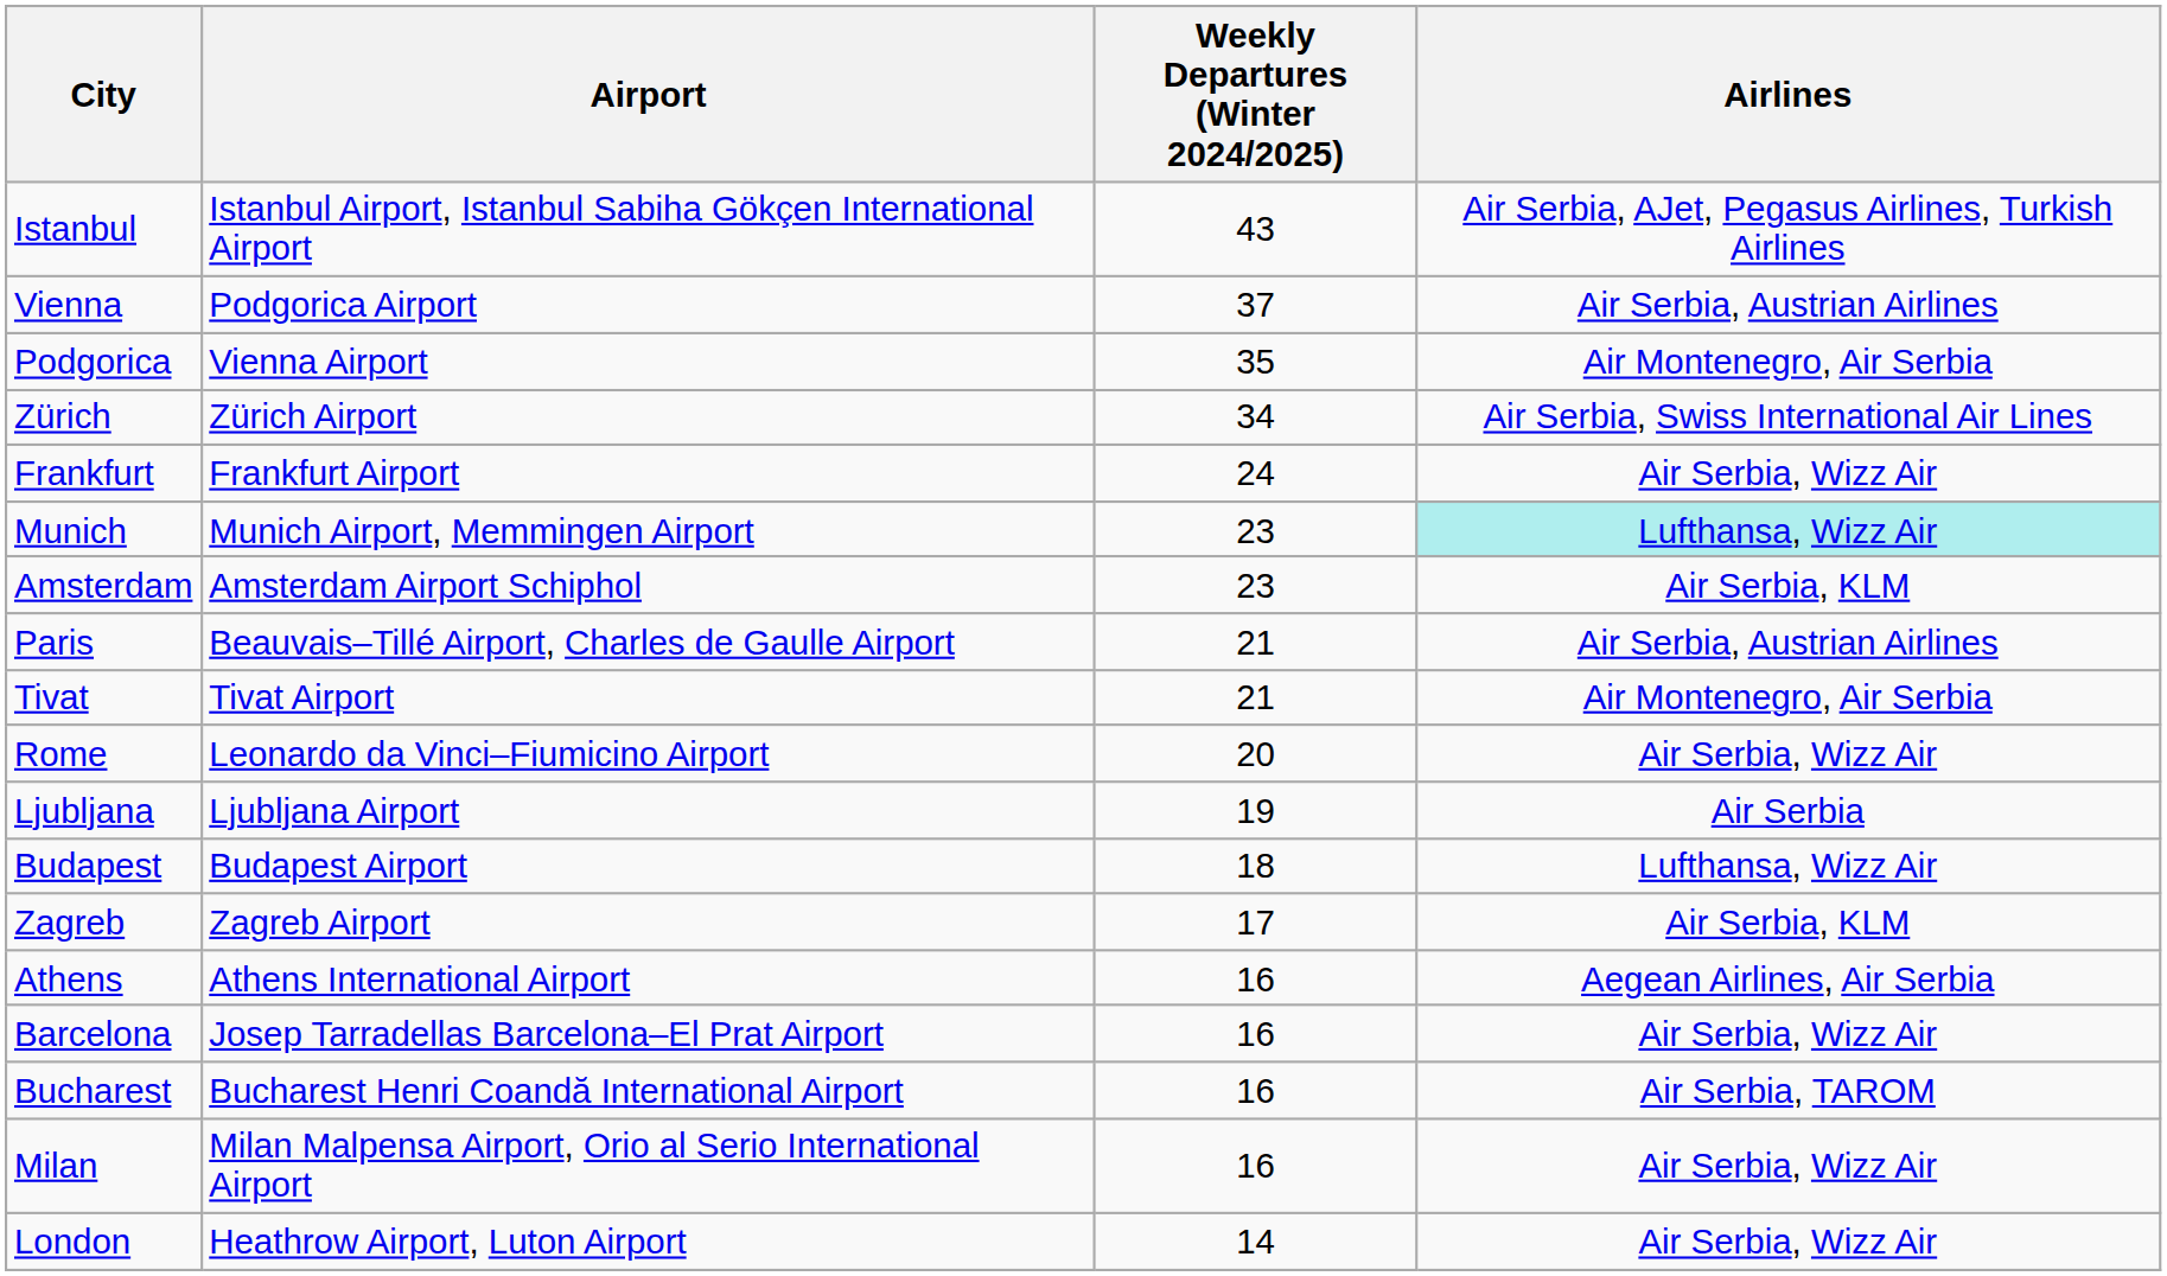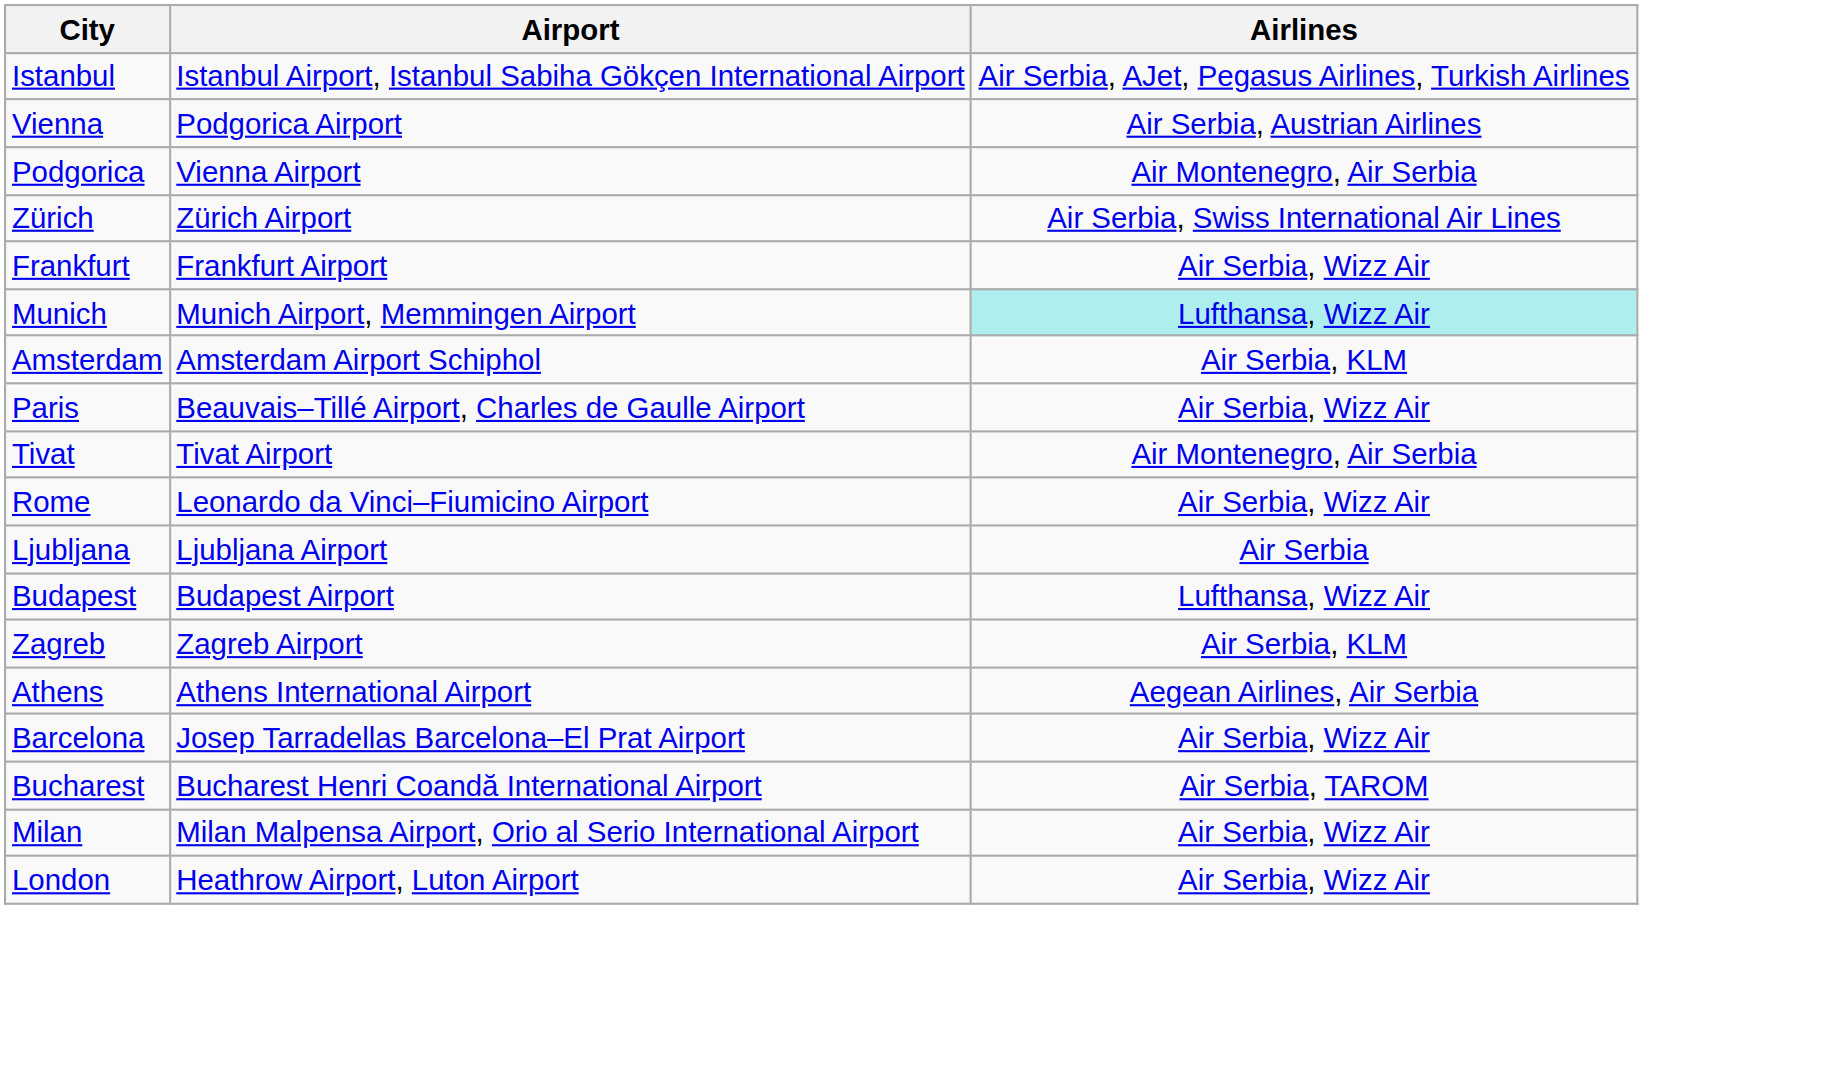- column: Weekly Departures (Winter 2024/2025) | 43 | 37 | 35 | 34 | 24 | 23 | 23 | 21 | 21 | 20 | 19 | 18 | 17 | 16 | 16 | 16 | 16 | 14
Paris | Airlines: Air Serbia, Austrian Airlines -> Air Serbia, Wizz Air
